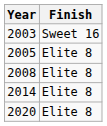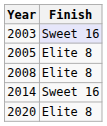2003 | Finish: no background -> lavender background
2014 | Finish: Elite 8 -> Sweet 16
